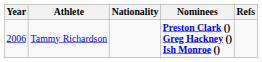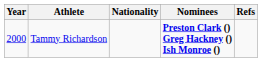Tammy Richardson | Year: 2006 -> 2000
